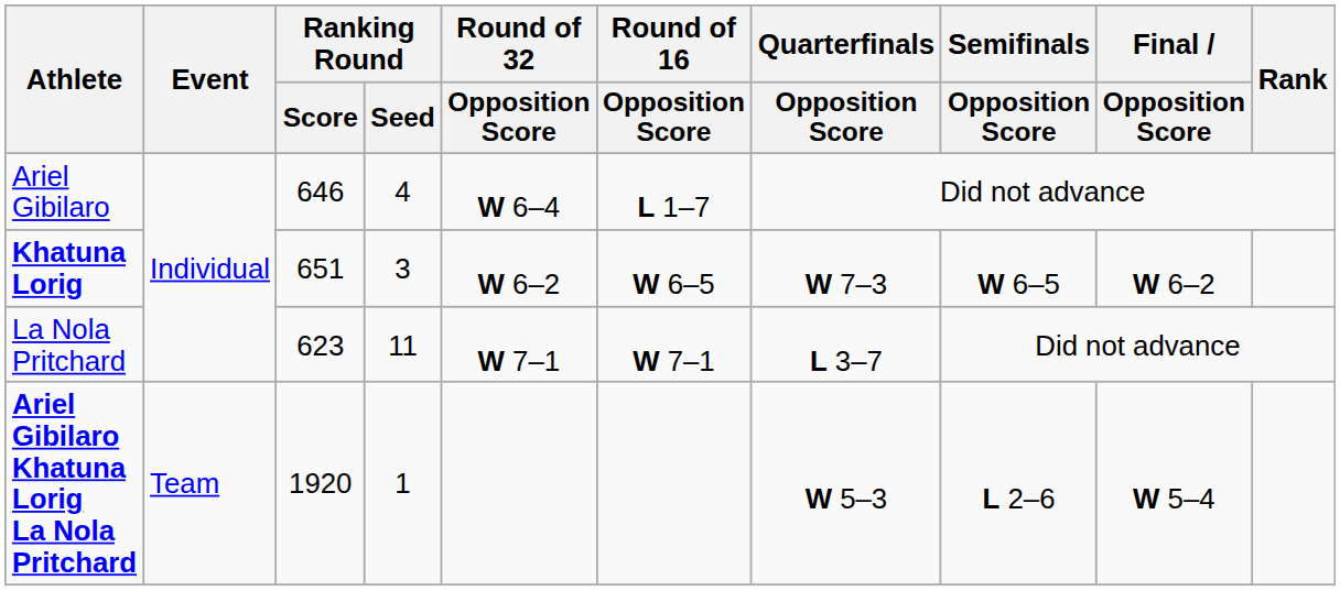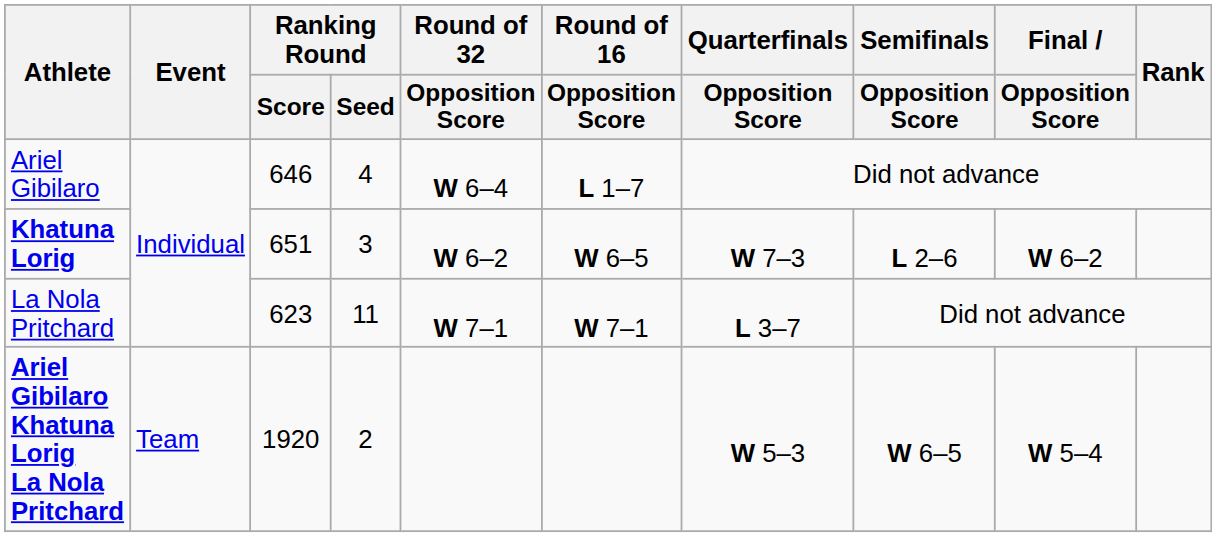Khatuna Lorig | Semifinals / Opposition Score: W 6–5 -> L 2–6
Ariel Gibilaro Khatuna Lorig La Nola Pritchard | Ranking Round / Seed: 1 -> 2
Ariel Gibilaro Khatuna Lorig La Nola Pritchard | Semifinals / Opposition Score: L 2–6 -> W 6–5
